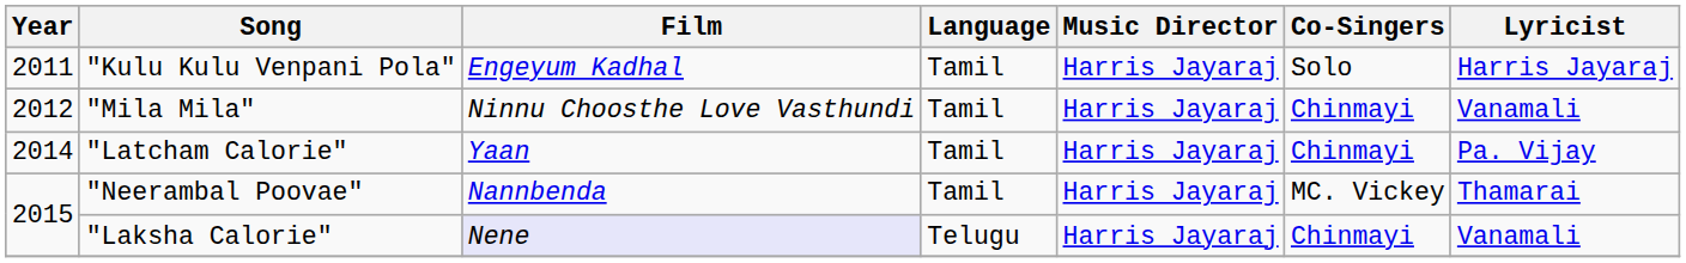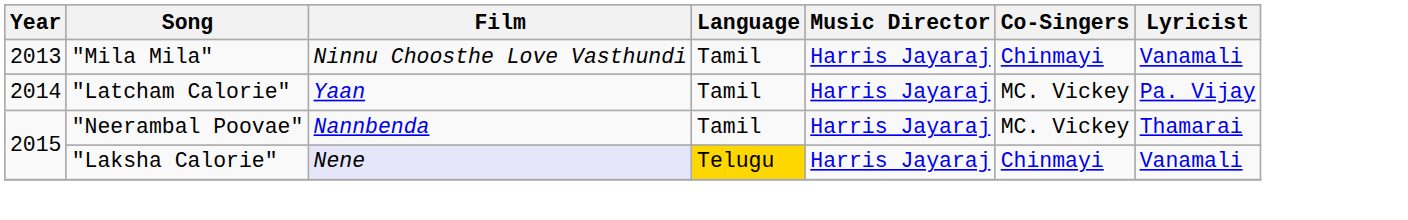- row: 2011 | "Kulu Kulu Venpani Pola" | Engeyum Kadhal | Tamil | Harris Jayaraj | Solo | Harris Jayaraj
"Mila Mila" | Year: 2012 -> 2013
"Latcham Calorie" | Co-Singers: Chinmayi -> MC. Vickey
"Laksha Calorie" | Language: no background -> gold background
